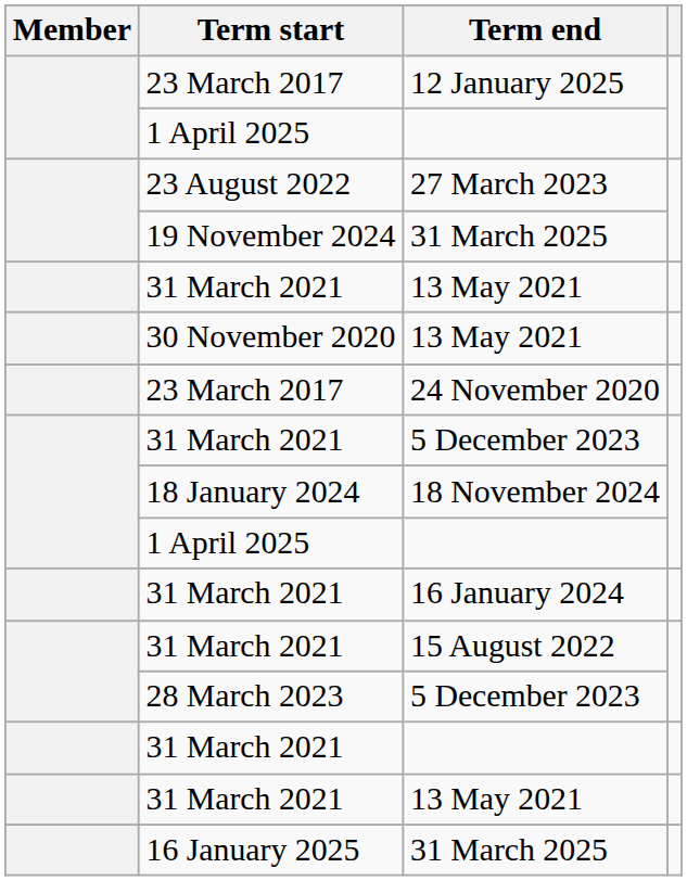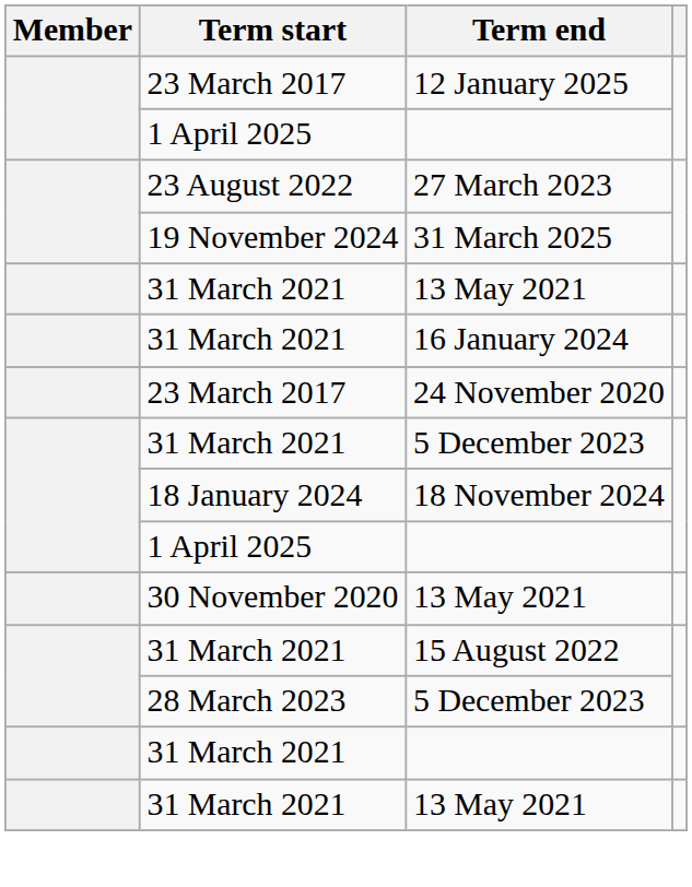rows swapped: 30 November 2020 / 13 May 2021 <-> 16 January 2024
- row: 16 January 2025 | 31 March 2025
